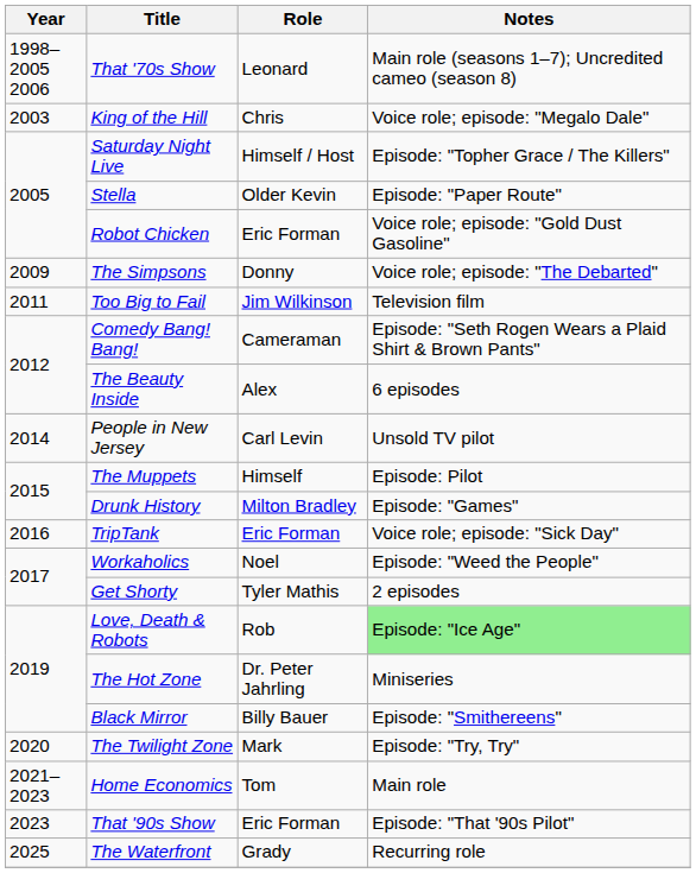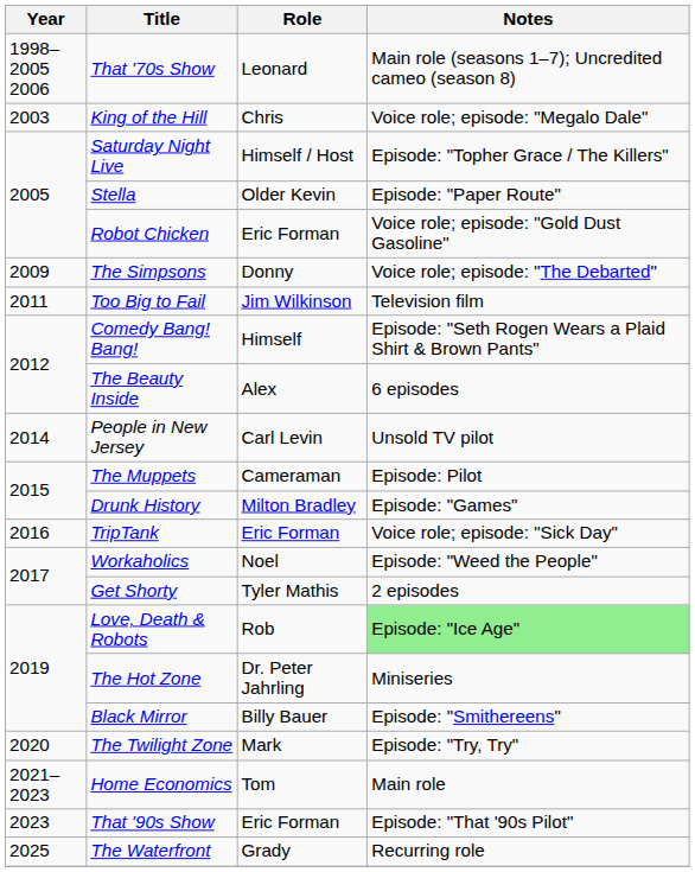Comedy Bang! Bang! | Role: Cameraman -> Himself
The Muppets | Role: Himself -> Cameraman
